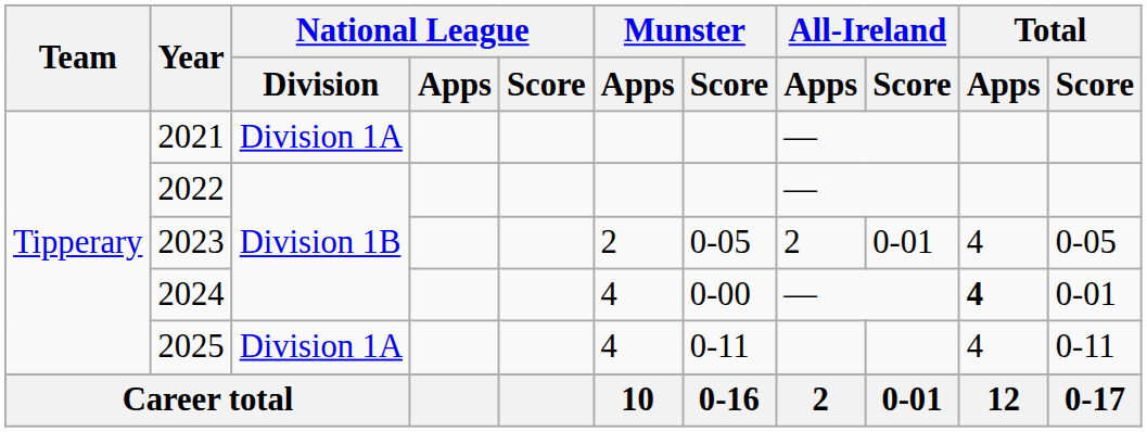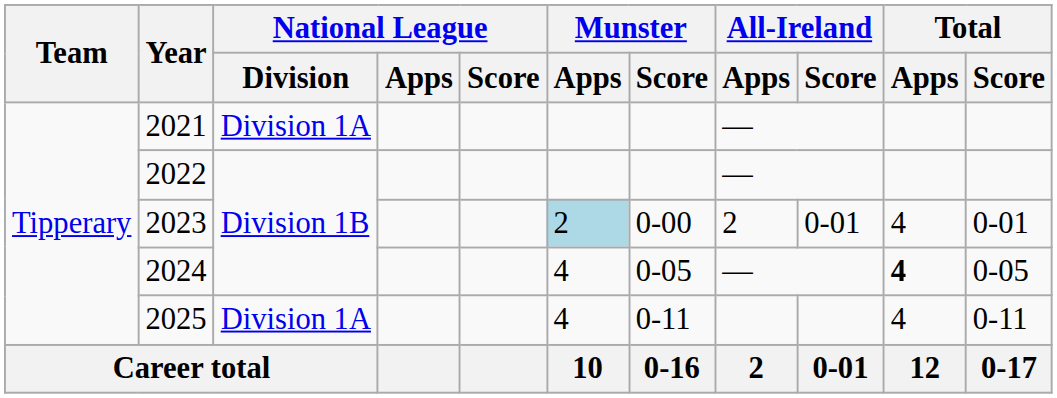2023 | Munster / Apps: no background -> lightblue background
2023 | Munster / Score: 0-05 -> 0-00
2023 | Total / Score: 0-05 -> 0-01
2024 | Munster / Score: 0-00 -> 0-05
2024 | Total / Score: 0-01 -> 0-05
